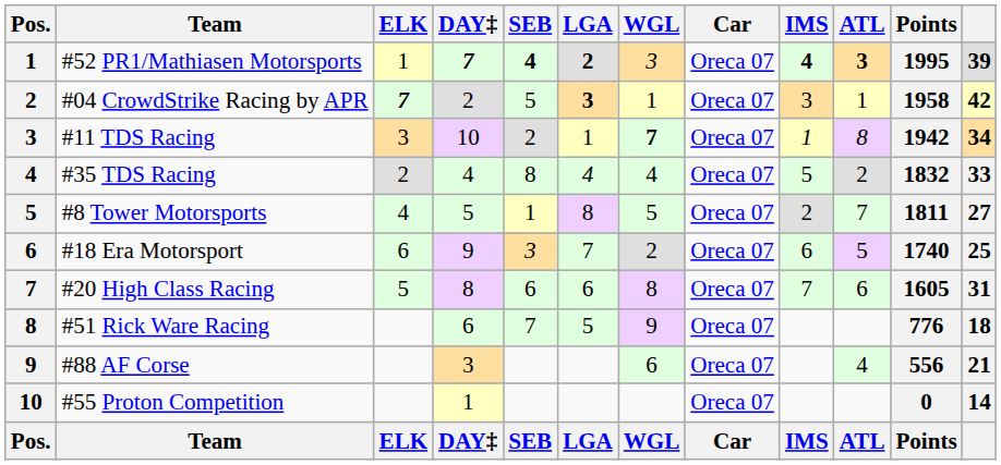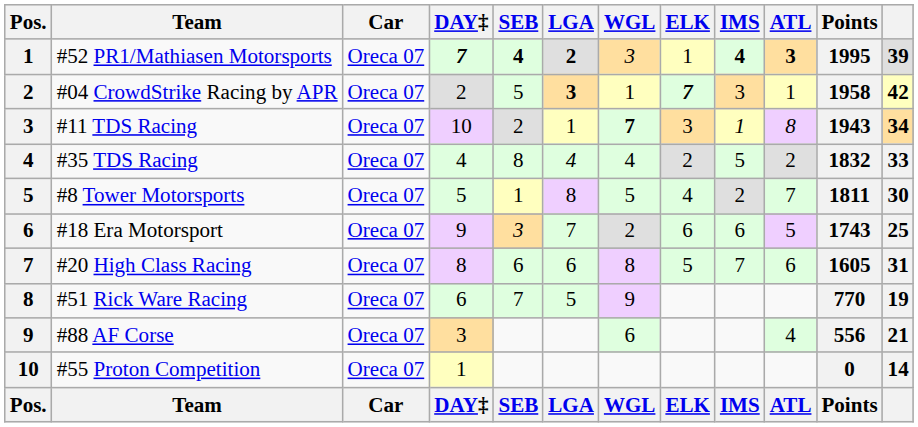columns swapped: Car <-> ELK
#11 TDS Racing | Points: 1942 -> 1943
#8 Tower Motorsports | column 12: 27 -> 30
#18 Era Motorsport | Points: 1740 -> 1743
#51 Rick Ware Racing | Points: 776 -> 770
#51 Rick Ware Racing | column 12: 18 -> 19
